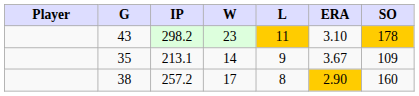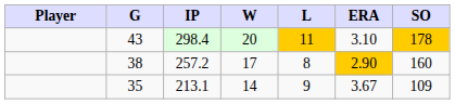43 | IP: 298.2 -> 298.4
43 | W: 23 -> 20
rows swapped: 38 <-> 35
